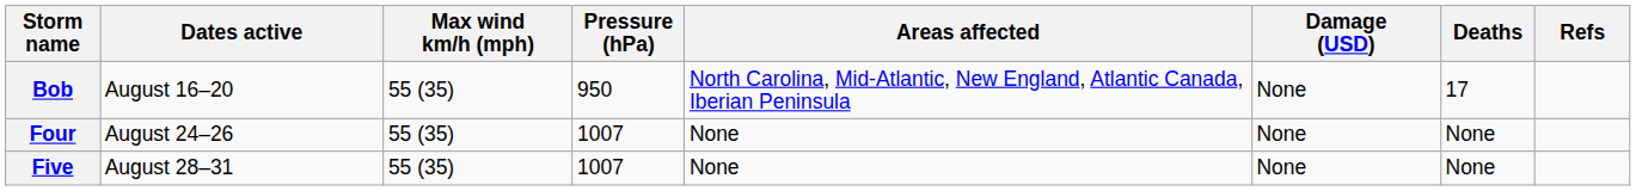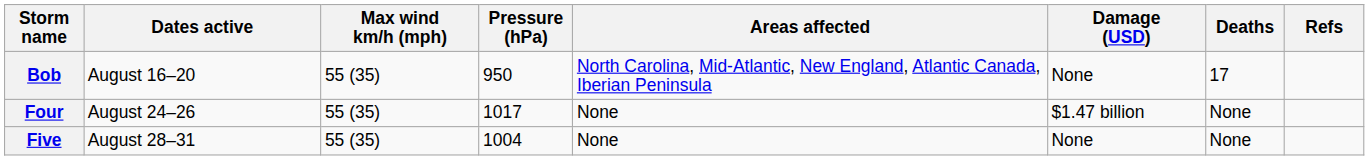Four | Pressure (hPa): 1007 -> 1017
Four | Damage (USD): None -> $1.47 billion
Five | Pressure (hPa): 1007 -> 1004
